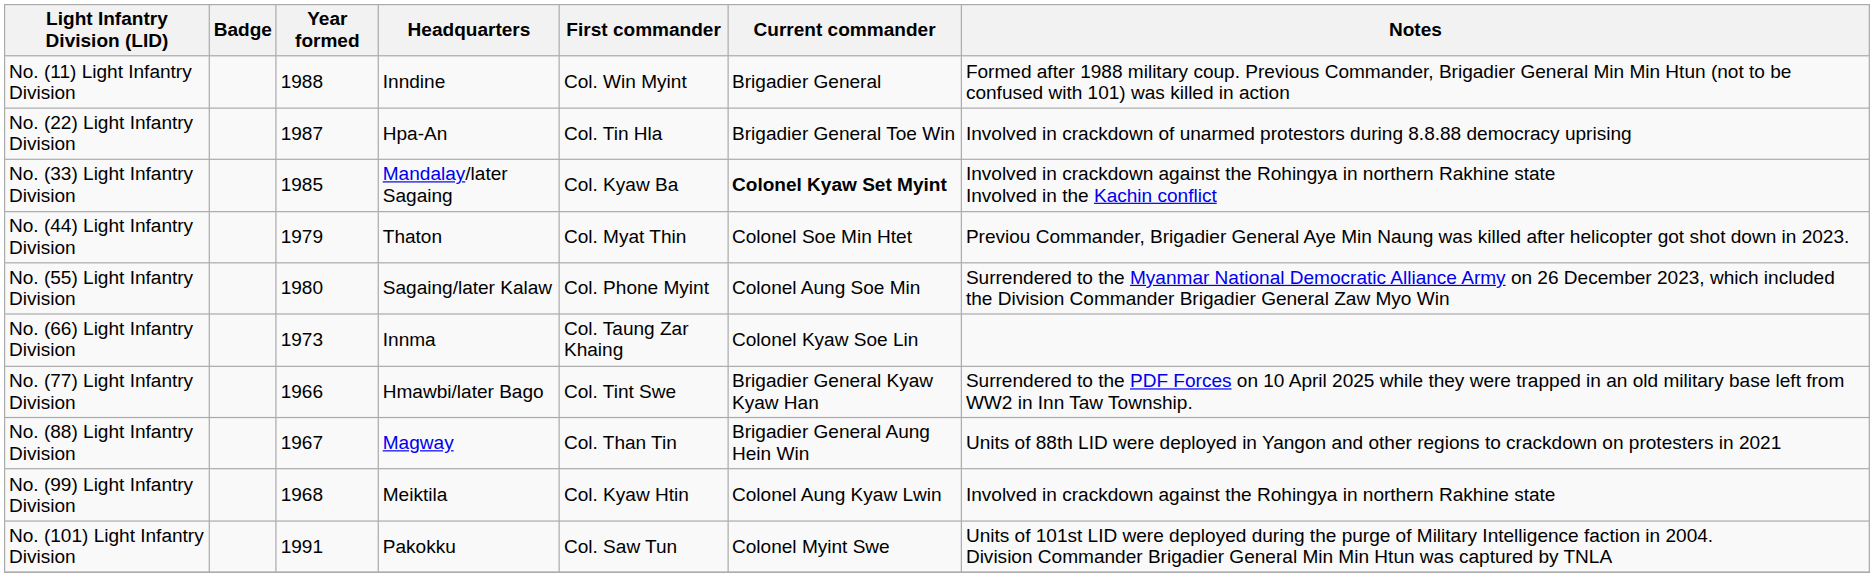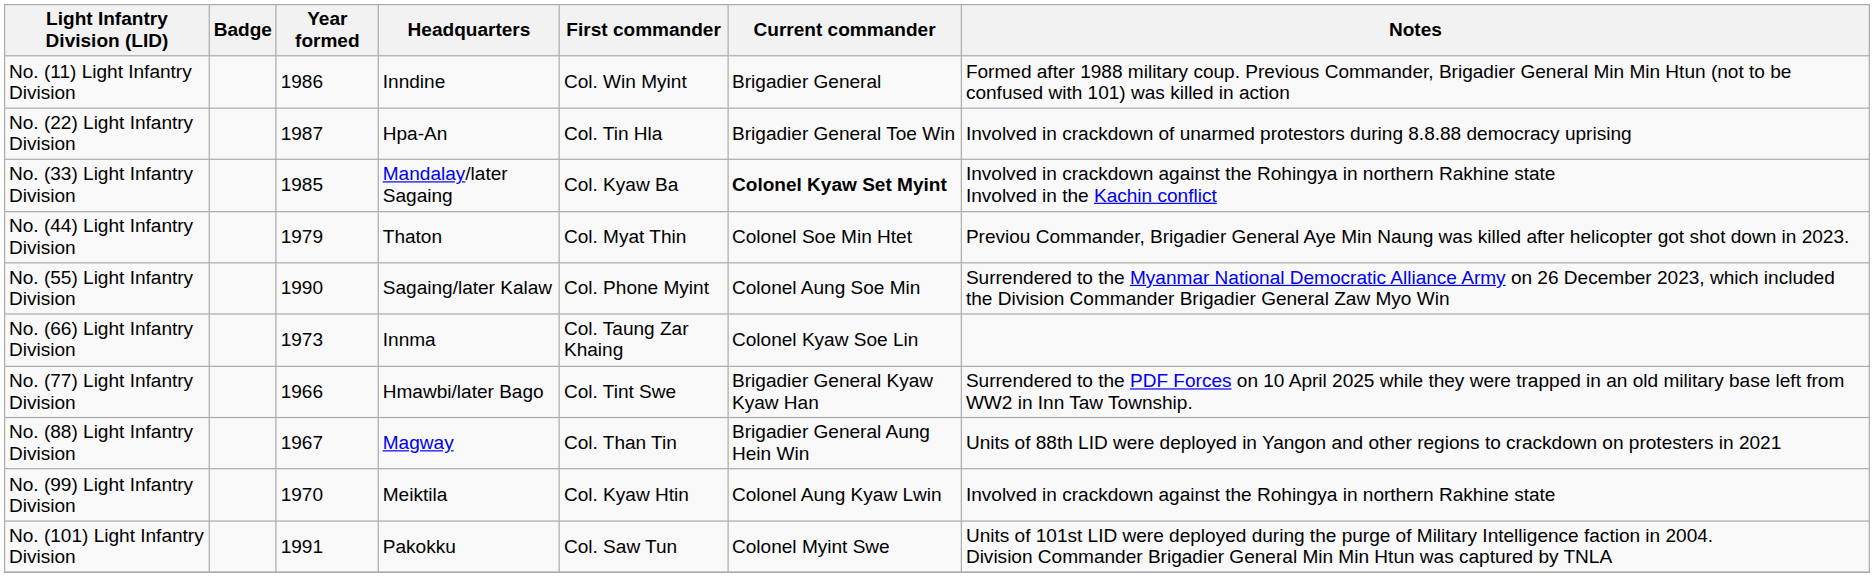No. (11) Light Infantry Division | Year formed: 1988 -> 1986
No. (55) Light Infantry Division | Year formed: 1980 -> 1990
No. (99) Light Infantry Division | Year formed: 1968 -> 1970
